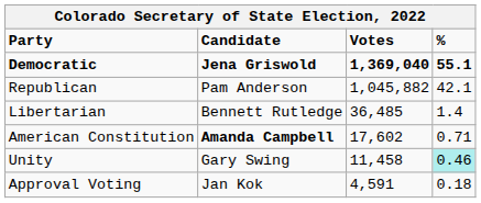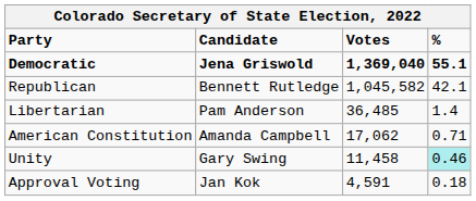Republican | Candidate: Pam Anderson -> Bennett Rutledge
Republican | Votes: 1,045,882 -> 1,045,582
Libertarian | Candidate: Bennett Rutledge -> Pam Anderson
American Constitution | Candidate: bold -> normal
American Constitution | Votes: 17,602 -> 17,062
